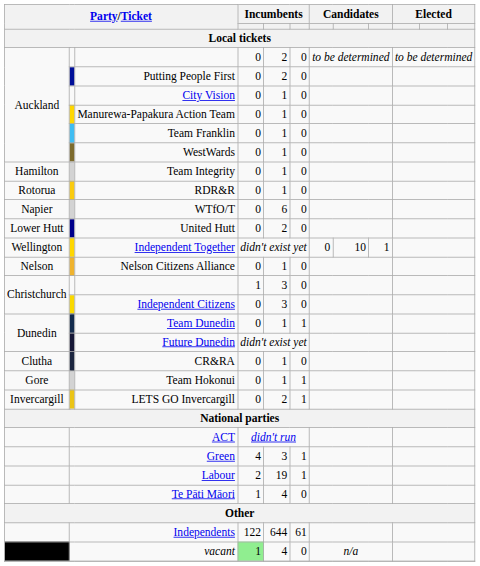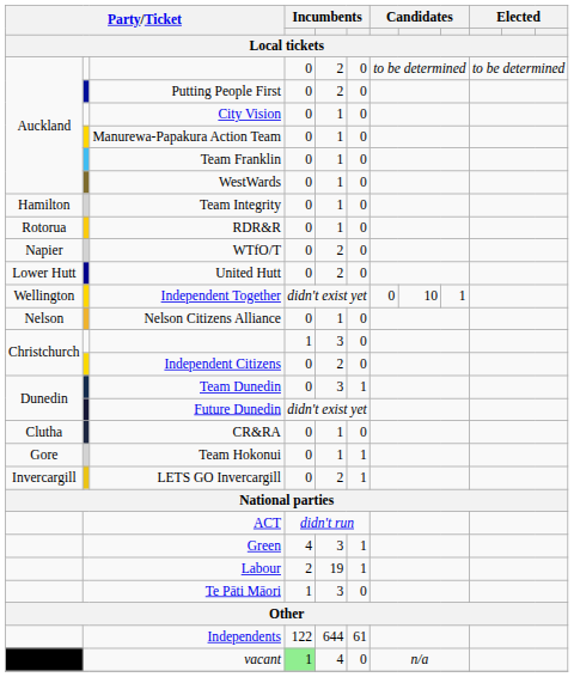WTfO/T | column 6: 6 -> 2
Independent Citizens | column 6: 3 -> 2
Team Dunedin | column 6: 1 -> 3
Te Pāti Māori | column 6: 4 -> 3
